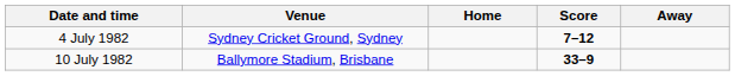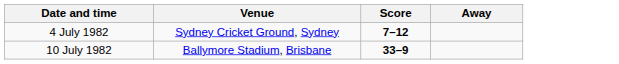- column: Home
